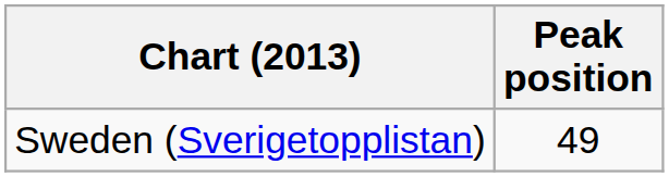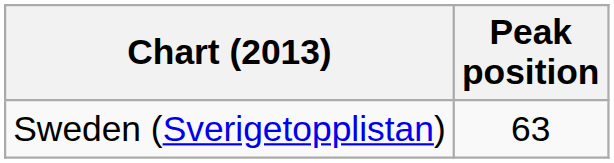Sweden (Sverigetopplistan) | Peak position: 49 -> 63
